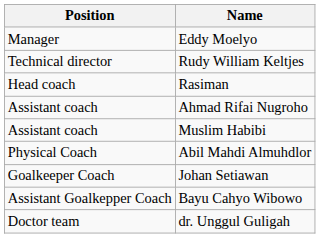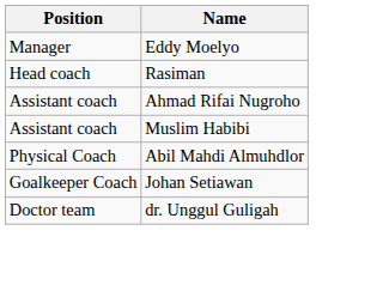- row: Technical director | Rudy William Keltjes
- row: Assistant Goalkepper Coach | Bayu Cahyo Wibowo
